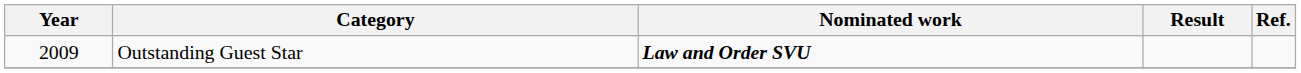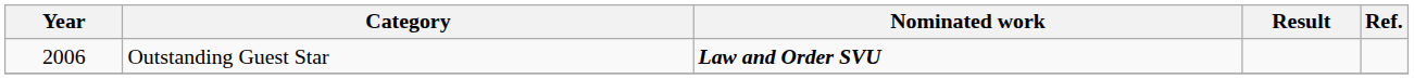Outstanding Guest Star | Year: 2009 -> 2006
